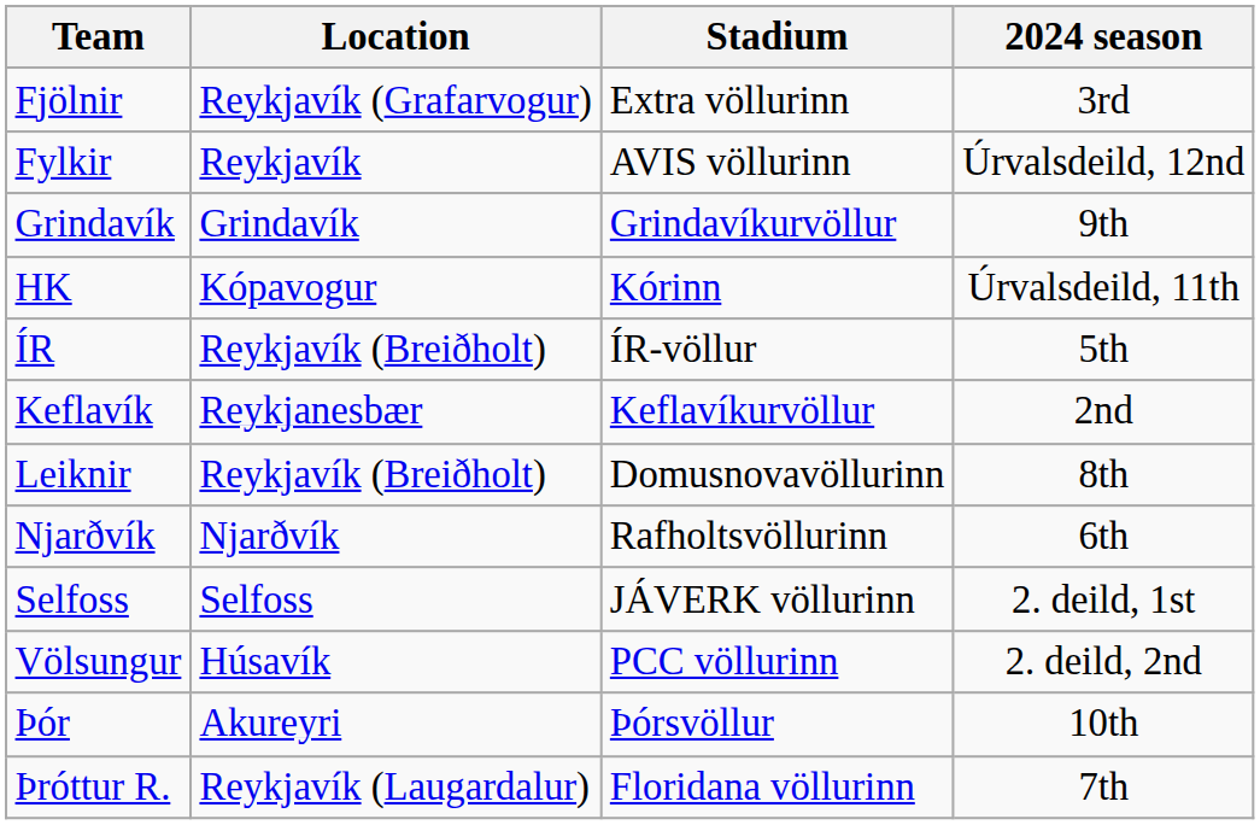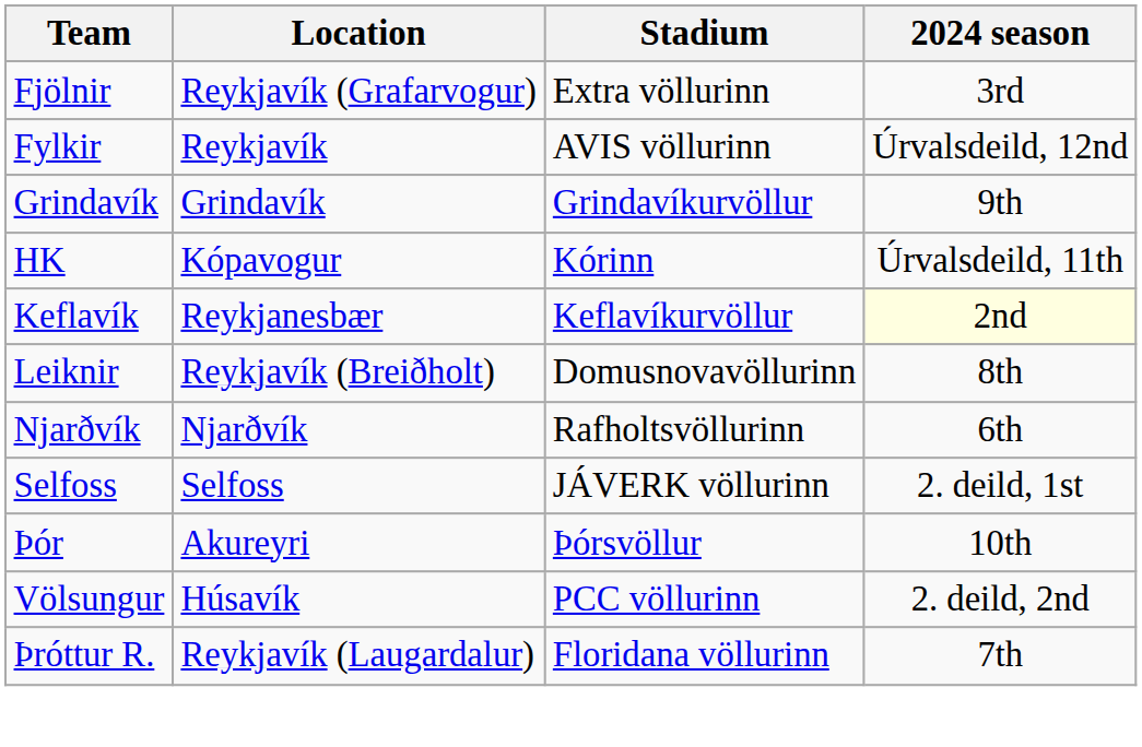- row: ÍR | Reykjavík (Breiðholt) | ÍR-völlur | 5th
Keflavík | 2024 season: no background -> lightyellow background
rows swapped: Völsungur <-> Þór
